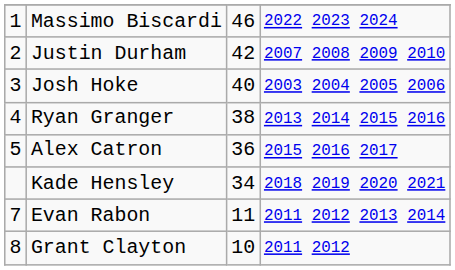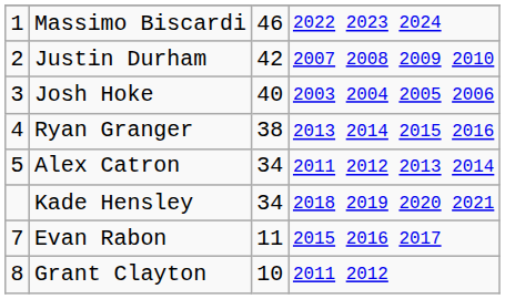Alex Catron | column 3: 36 -> 34
Alex Catron | column 4: 2015 2016 2017 -> 2011 2012 2013 2014
Evan Rabon | column 4: 2011 2012 2013 2014 -> 2015 2016 2017
